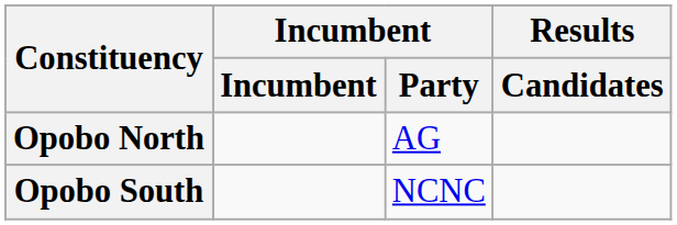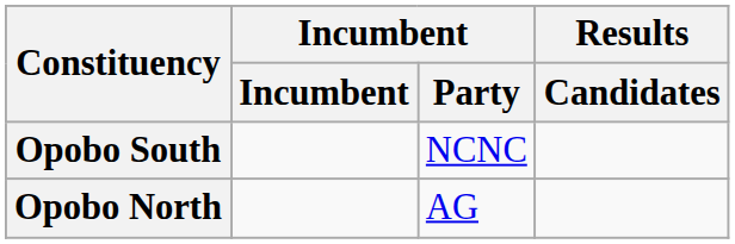rows swapped: Opobo North <-> Opobo South
